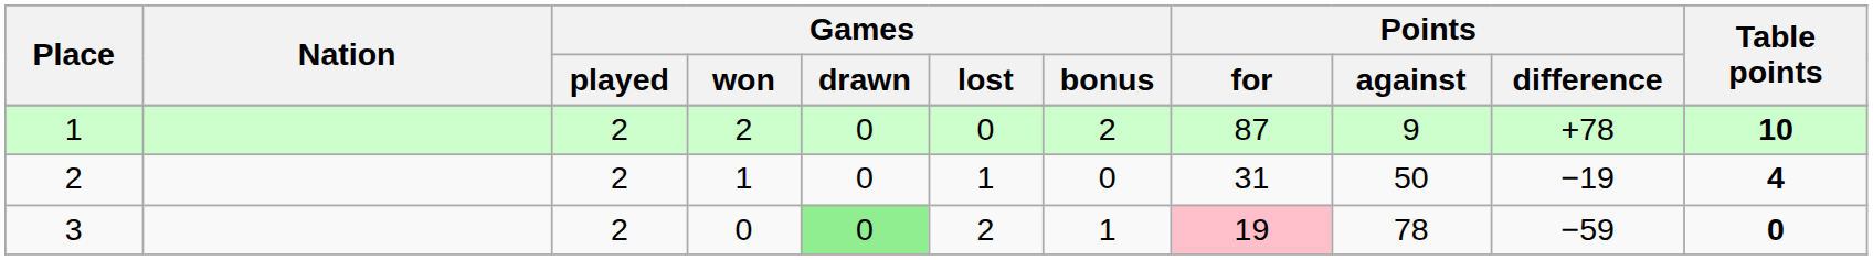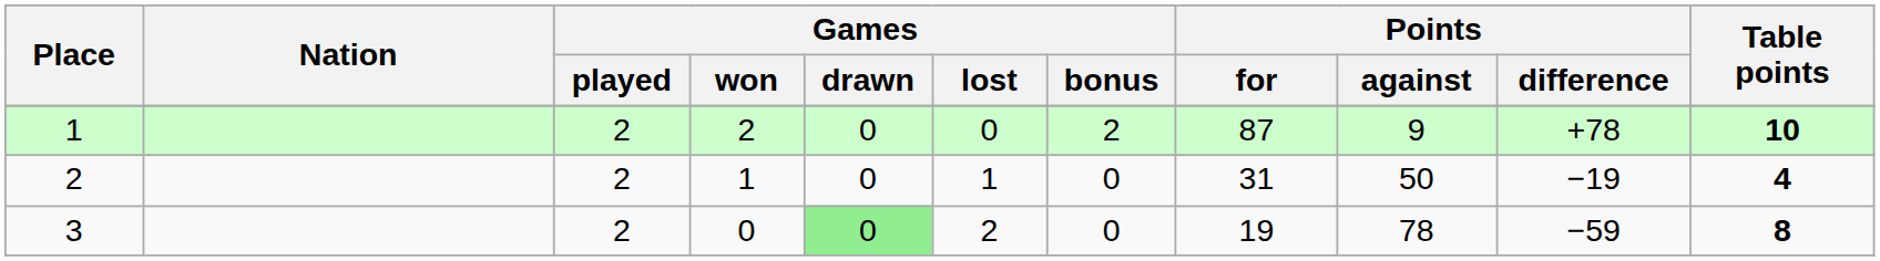3 | Games / bonus: 1 -> 0
3 | Points / for: pink background -> no background
3 | Table points: 0 -> 8
